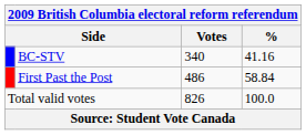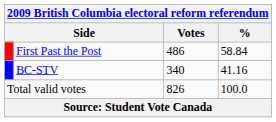rows swapped: First Past the Post <-> BC-STV
